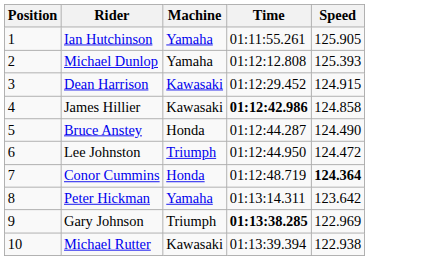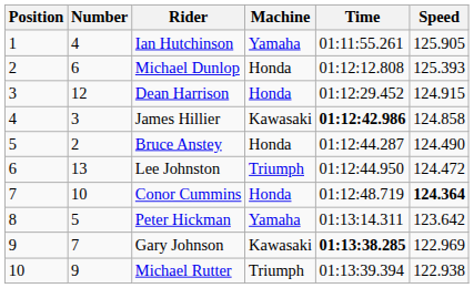+ column: Number | 4 | 6 | 12 | 3 | 2 | 13 | 10 | 5 | 7 | 9
Michael Dunlop | Machine: Yamaha -> Honda
Dean Harrison | Machine: Kawasaki -> Honda
Gary Johnson | Machine: Triumph -> Kawasaki
Michael Rutter | Machine: Kawasaki -> Triumph
